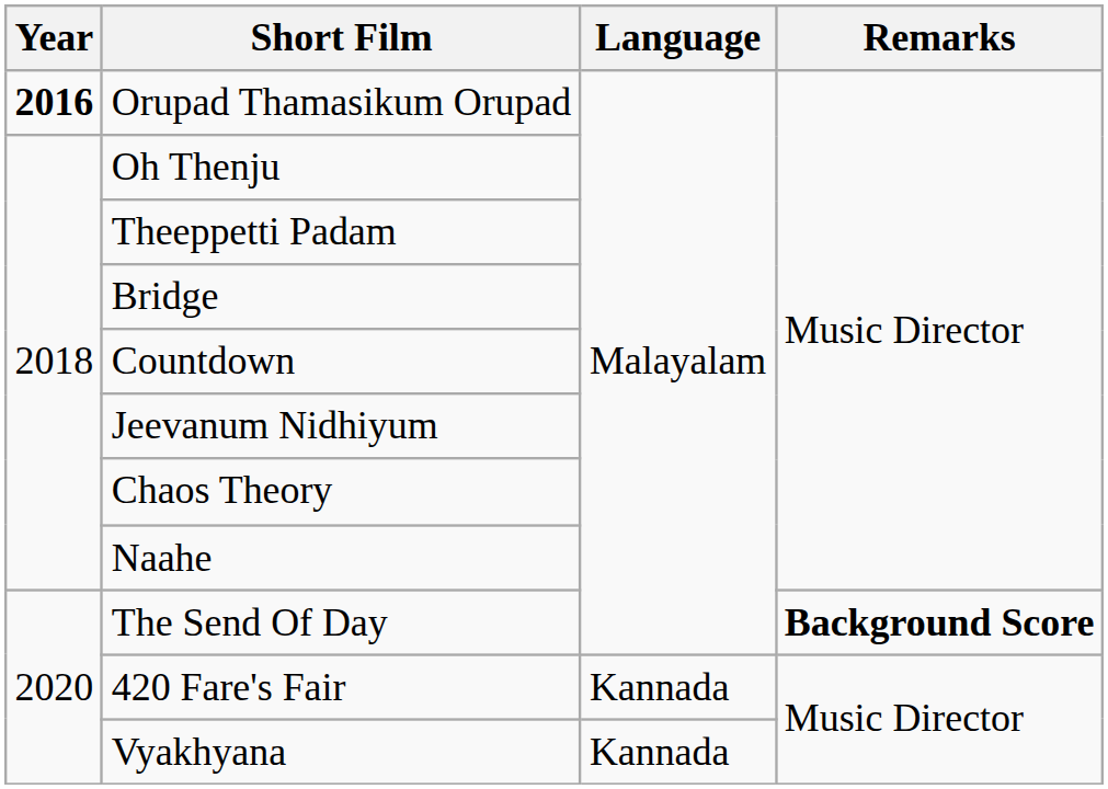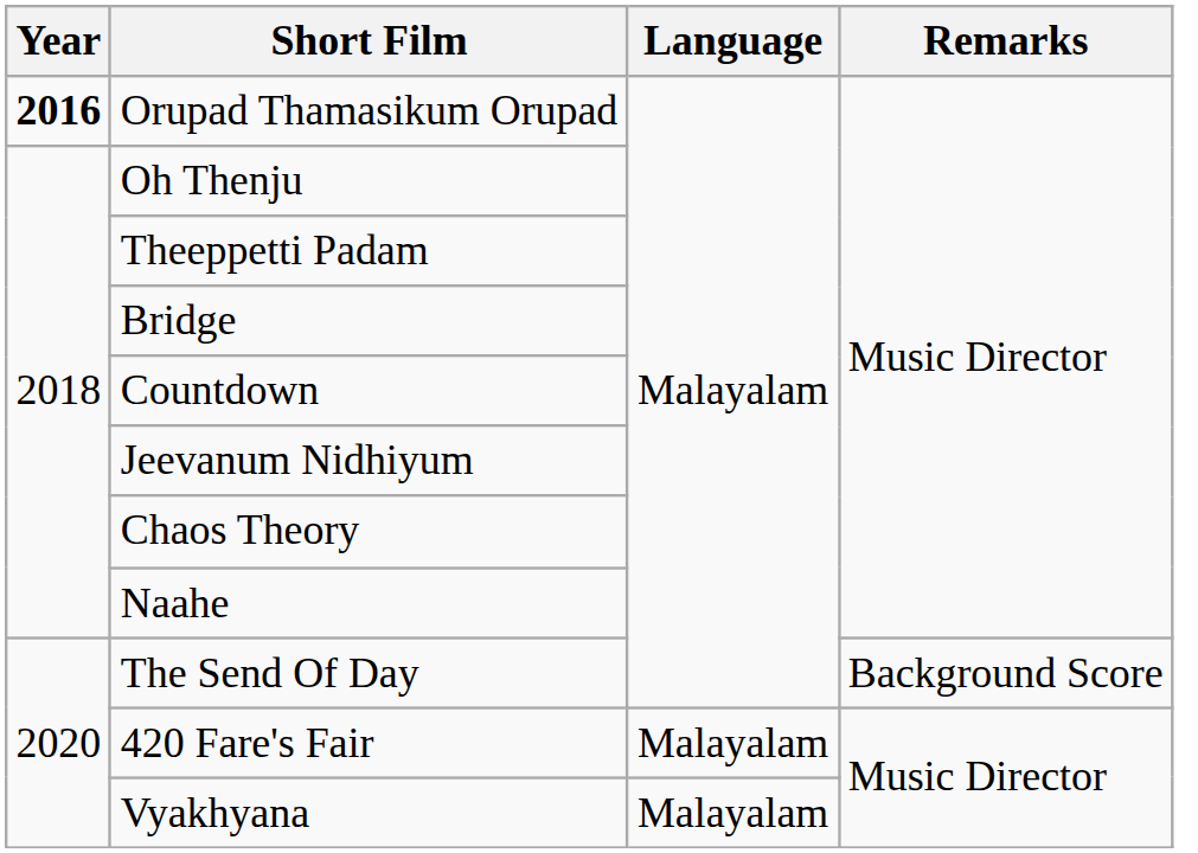The Send Of Day | Remarks: bold -> normal
420 Fare's Fair | Language: Kannada -> Malayalam
Vyakhyana | Language: Kannada -> Malayalam
